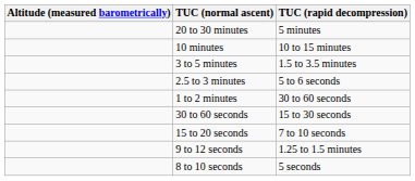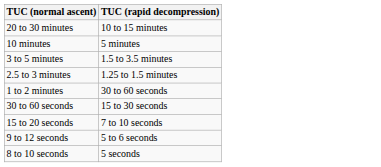- column: Altitude (measured barometrically)
20 to 30 minutes | TUC (rapid decompression): 5 minutes -> 10 to 15 minutes
10 minutes | TUC (rapid decompression): 10 to 15 minutes -> 5 minutes
2.5 to 3 minutes | TUC (rapid decompression): 5 to 6 seconds -> 1.25 to 1.5 minutes
9 to 12 seconds | TUC (rapid decompression): 1.25 to 1.5 minutes -> 5 to 6 seconds
